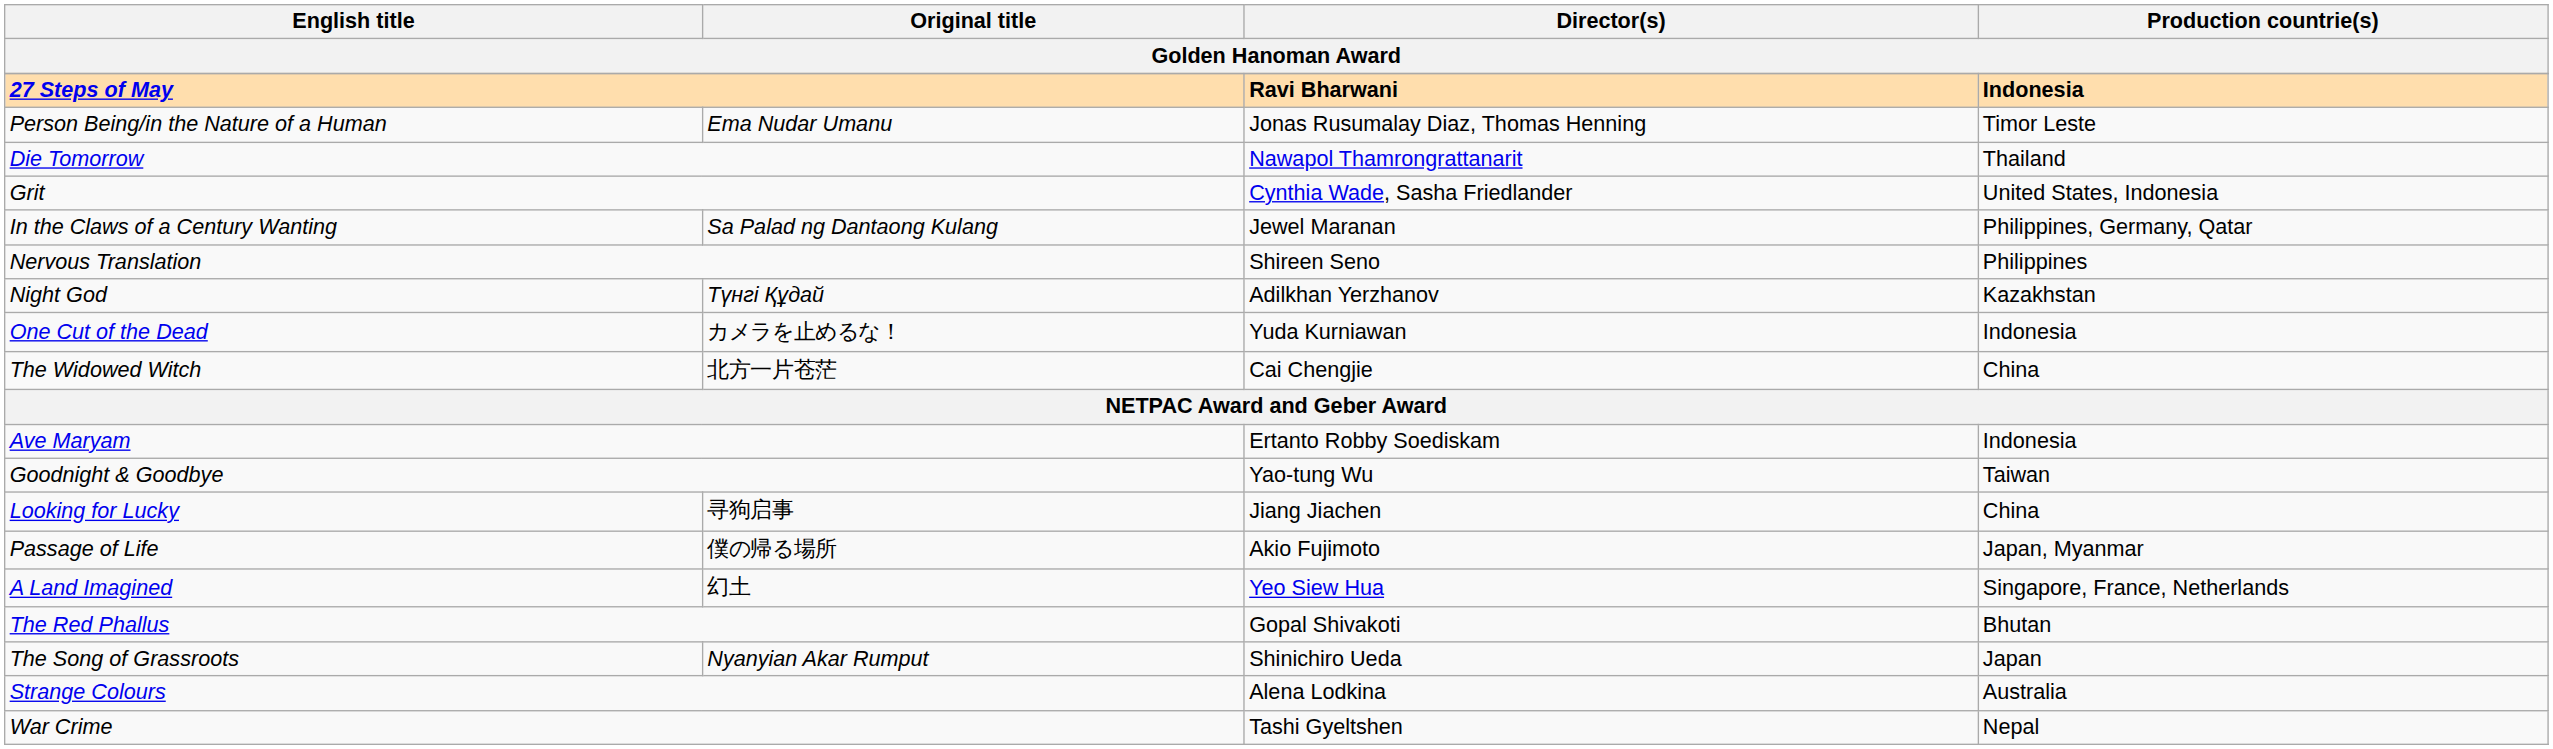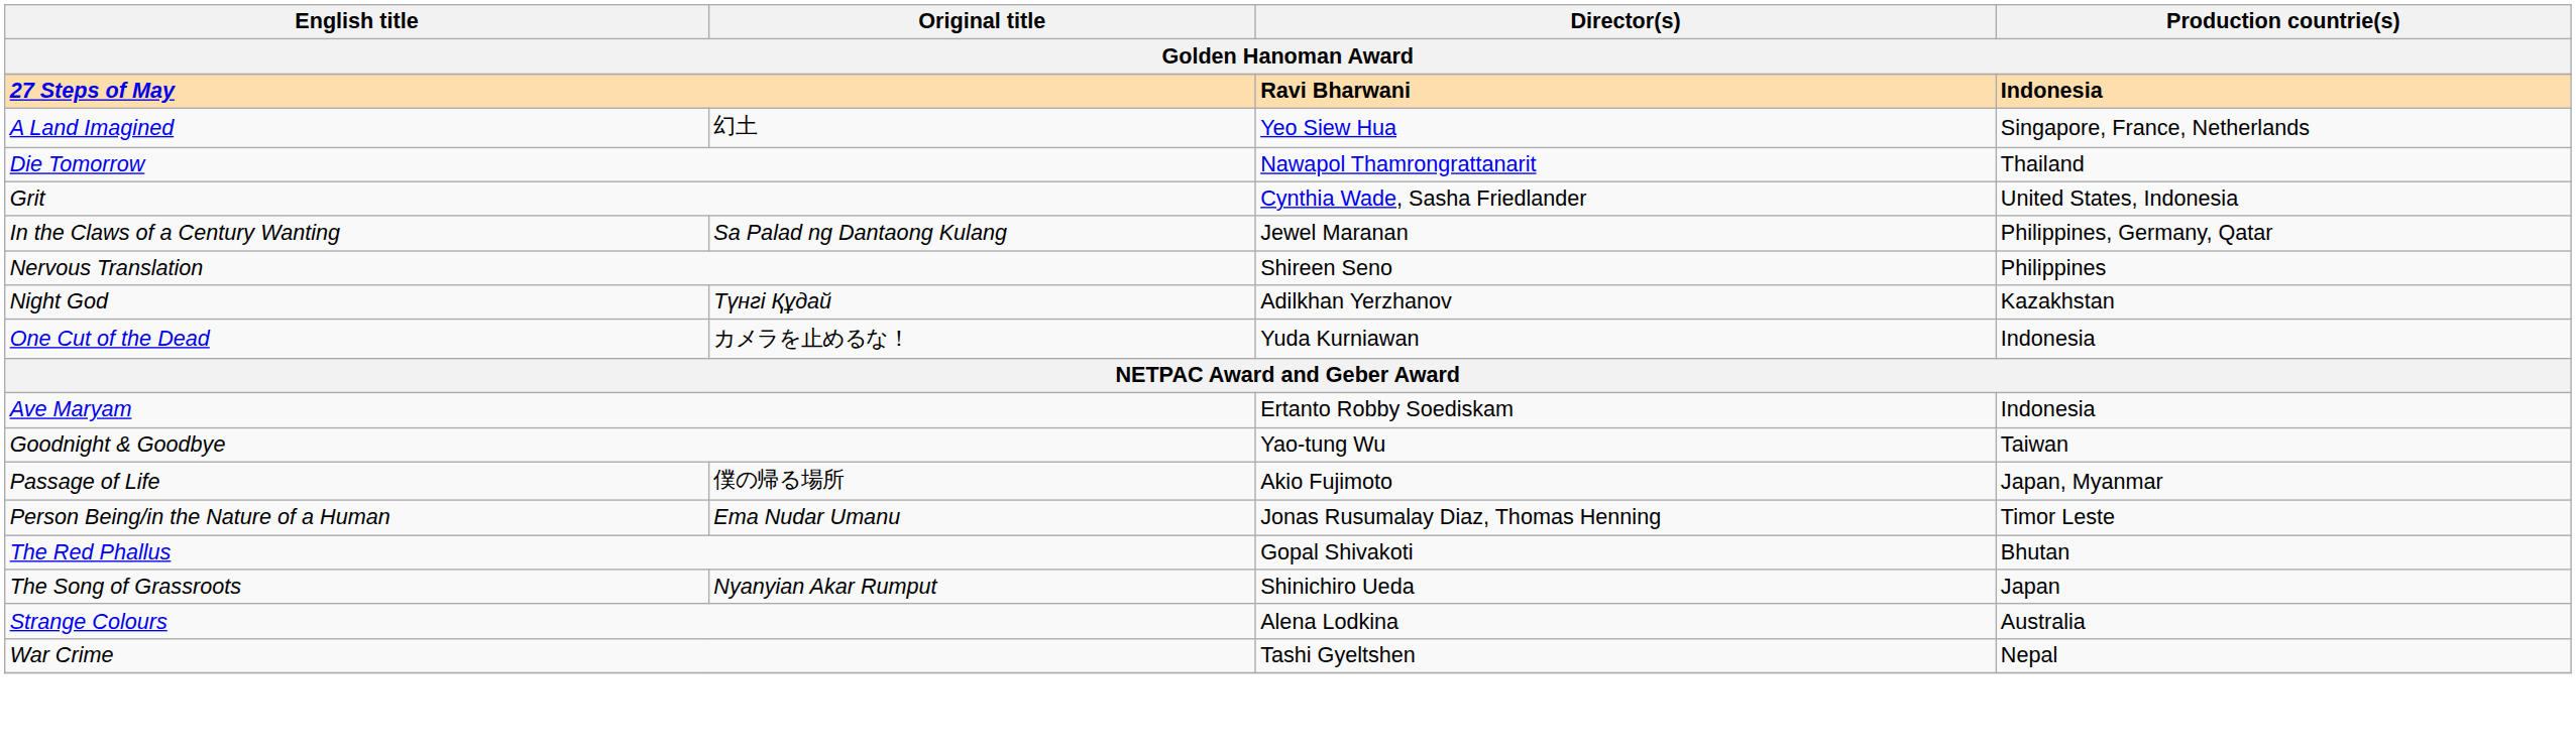rows swapped: A Land Imagined <-> Person Being/in the Nature of a Human
- row: The Widowed Witch | 北方一片苍茫 | Cai Chengjie | China
- row: Looking for Lucky | 寻狗启事 | Jiang Jiachen | China
